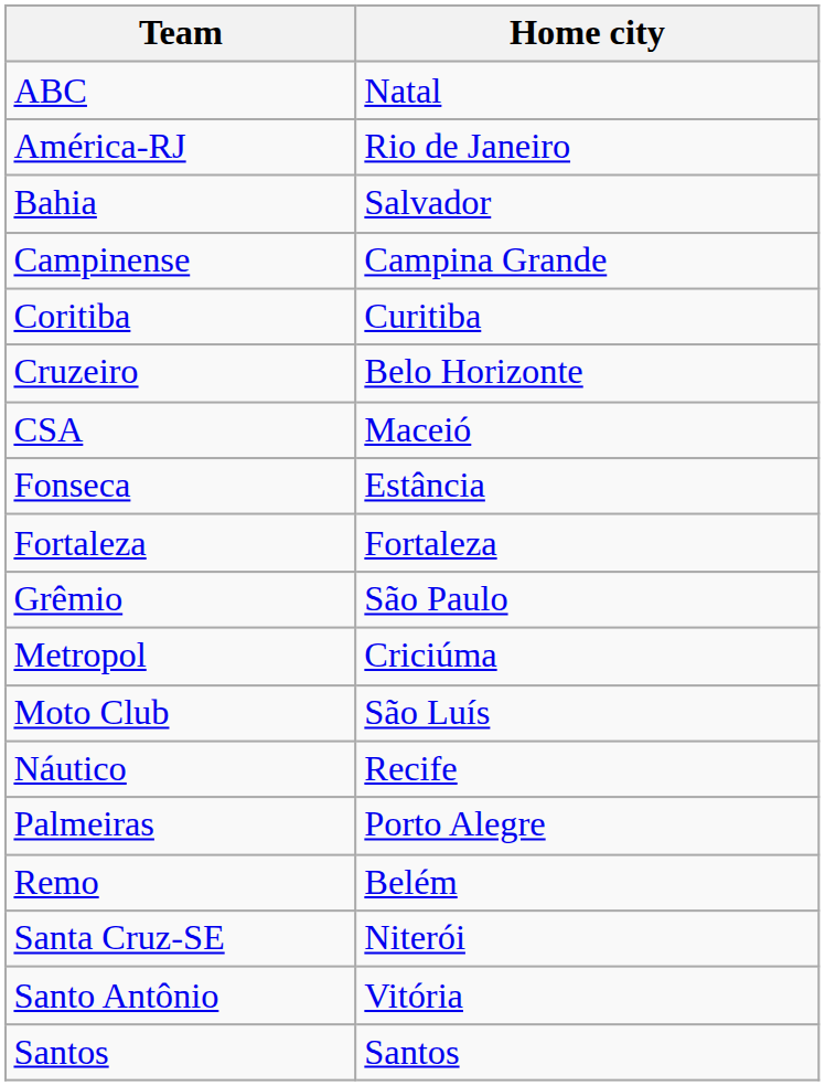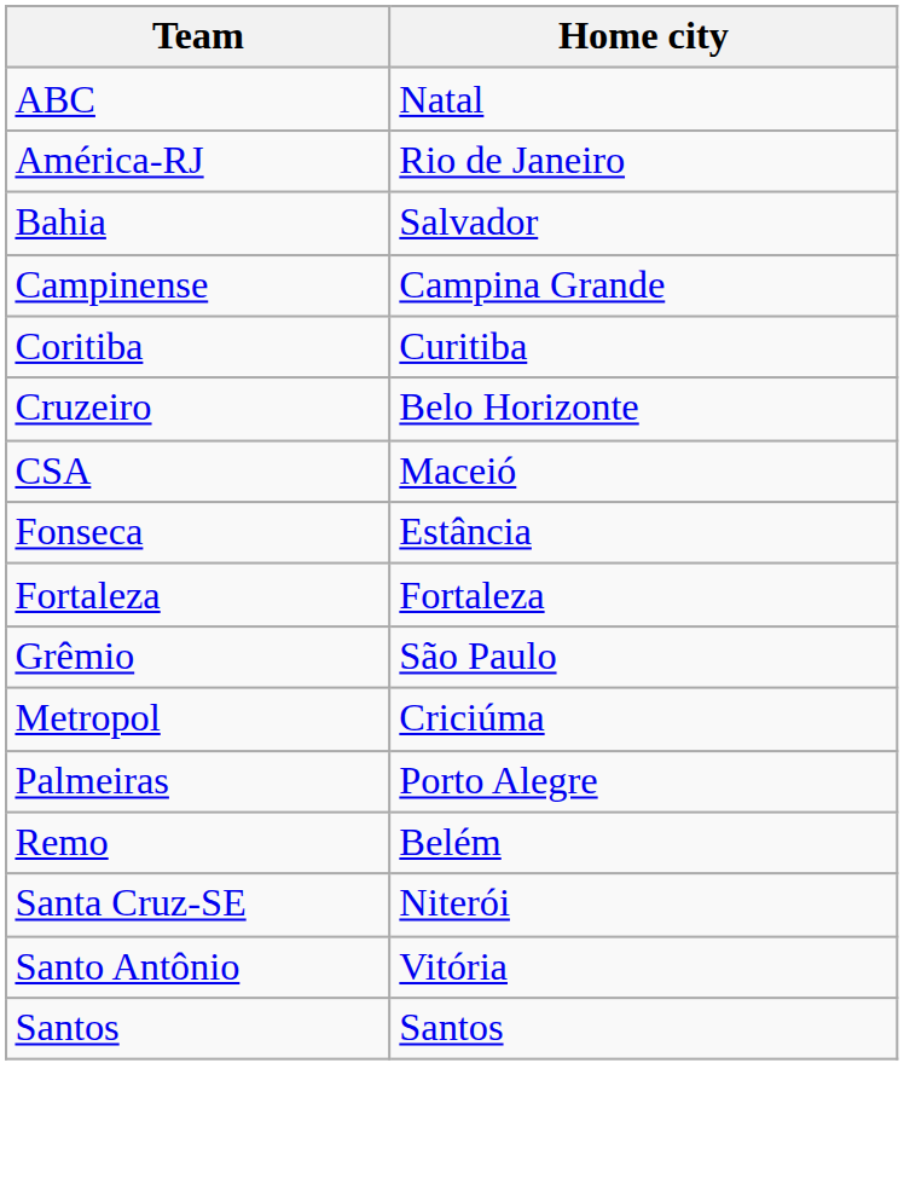- row: Moto Club | São Luís
- row: Náutico | Recife
